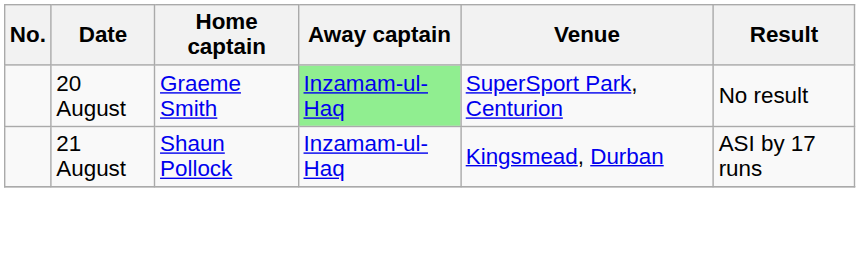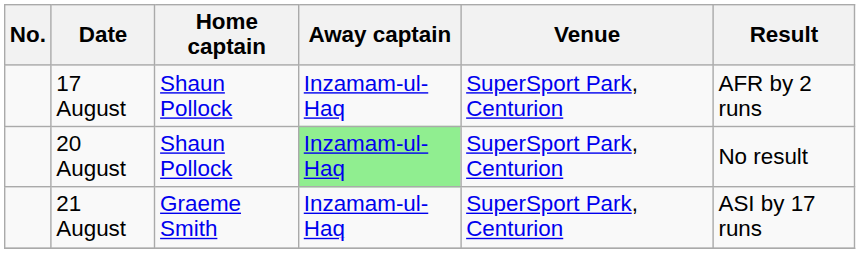+ row: 17 August | Shaun Pollock | Inzamam-ul-Haq | SuperSport Park, Centurion | AFR by 2 runs
20 August | Home captain: Graeme Smith -> Shaun Pollock
21 August | Home captain: Shaun Pollock -> Graeme Smith
21 August | Venue: Kingsmead, Durban -> SuperSport Park, Centurion
